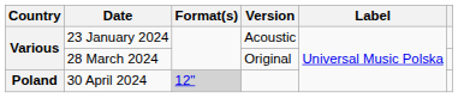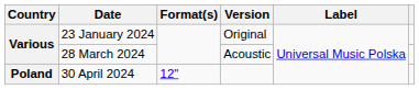23 January 2024 | Version: Acoustic -> Original
28 March 2024 | Version: Original -> Acoustic
30 April 2024 | Format(s): lightgrey background -> no background
